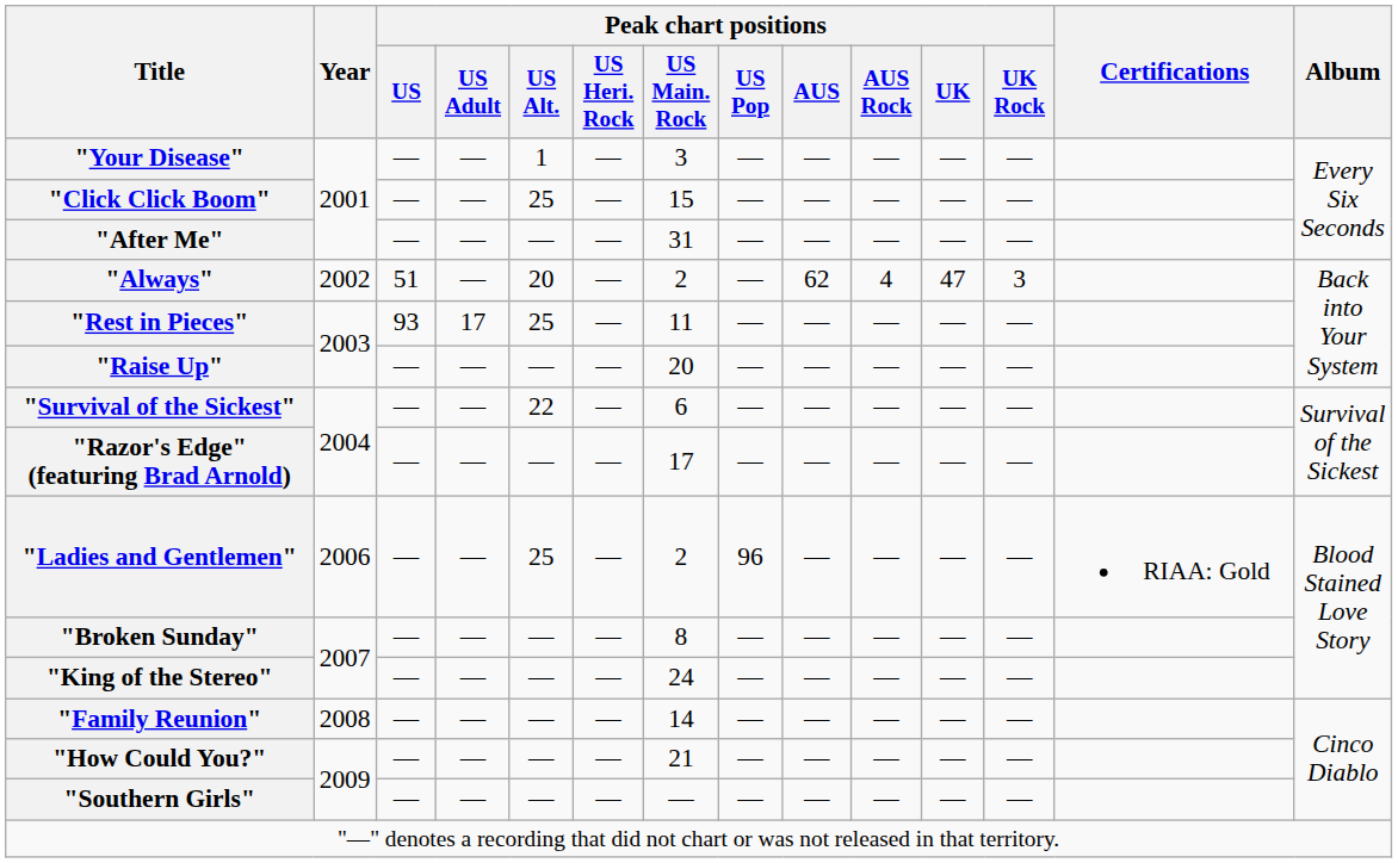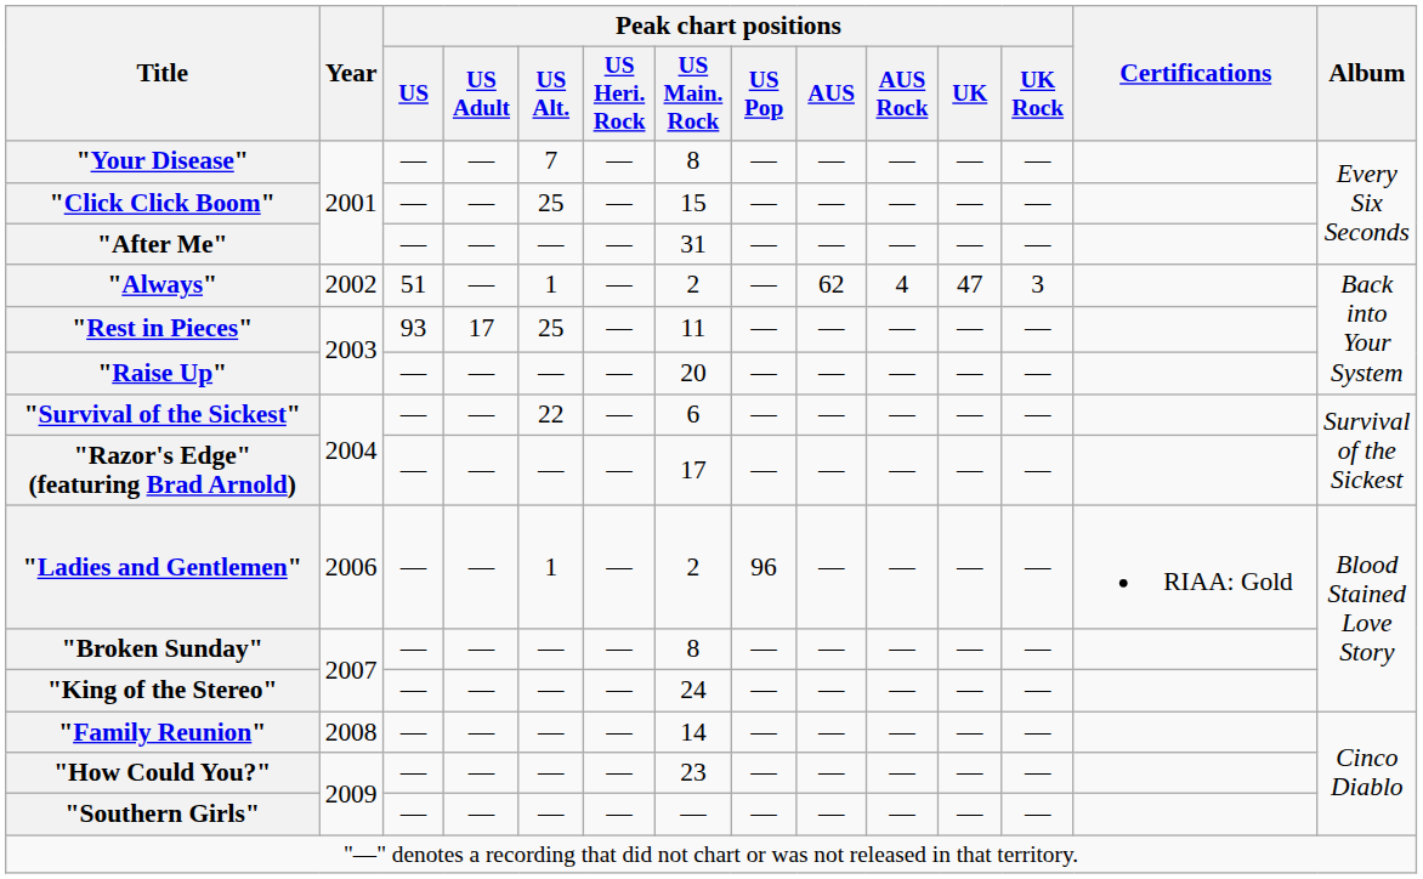"Your Disease" | Peak chart positions / US Alt.: 1 -> 7
"Your Disease" | Peak chart positions / US Main. Rock: 3 -> 8
"Always" | Peak chart positions / US Alt.: 20 -> 1
"Ladies and Gentlemen" | Peak chart positions / US Alt.: 25 -> 1
"How Could You?" | Peak chart positions / US Main. Rock: 21 -> 23
